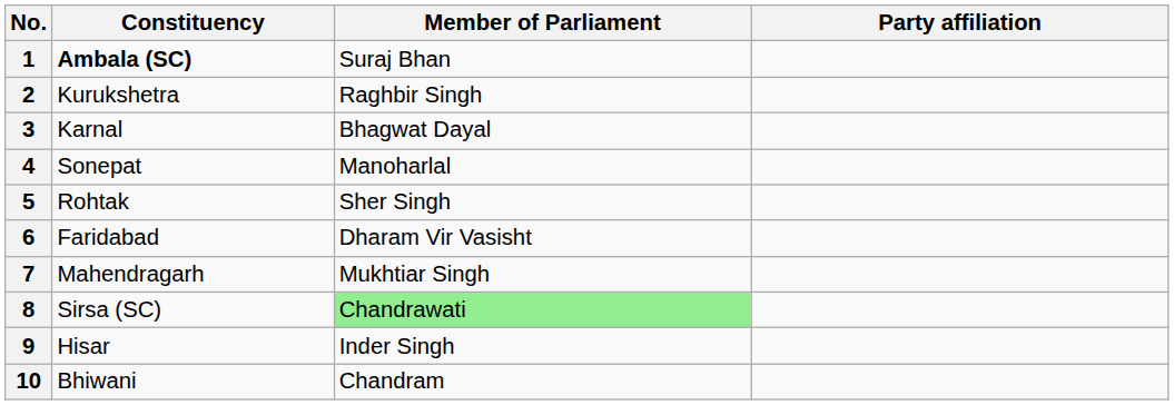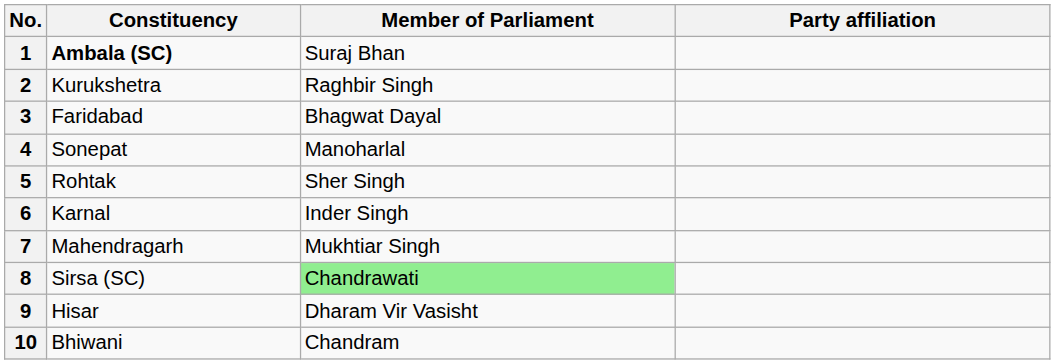3 | Constituency: Karnal -> Faridabad
6 | Constituency: Faridabad -> Karnal
6 | Member of Parliament: Dharam Vir Vasisht -> Inder Singh
9 | Member of Parliament: Inder Singh -> Dharam Vir Vasisht
